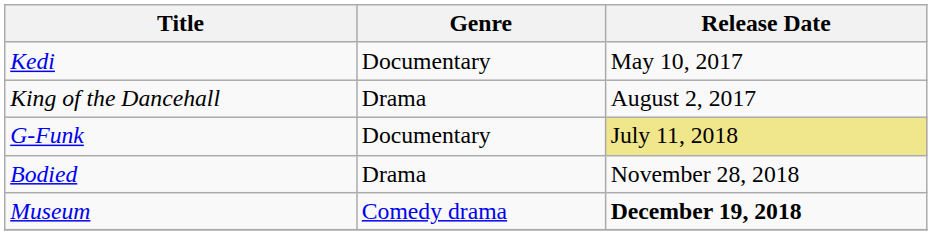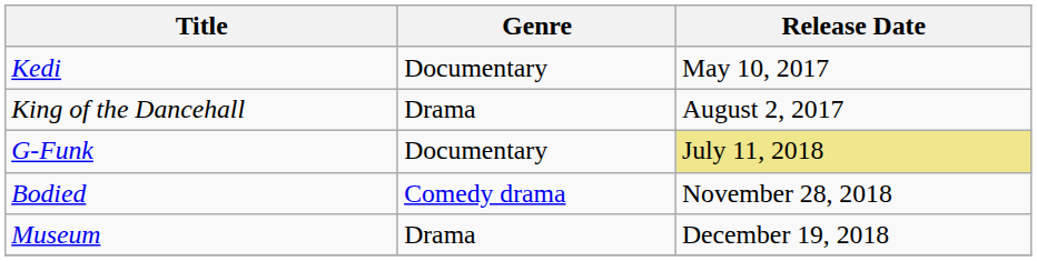Bodied | Genre: Drama -> Comedy drama
Museum | Genre: Comedy drama -> Drama
Museum | Release Date: bold -> normal
